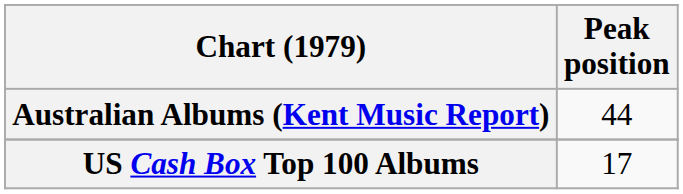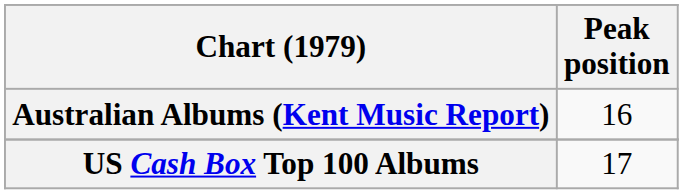Australian Albums (Kent Music Report) | Peak position: 44 -> 16
